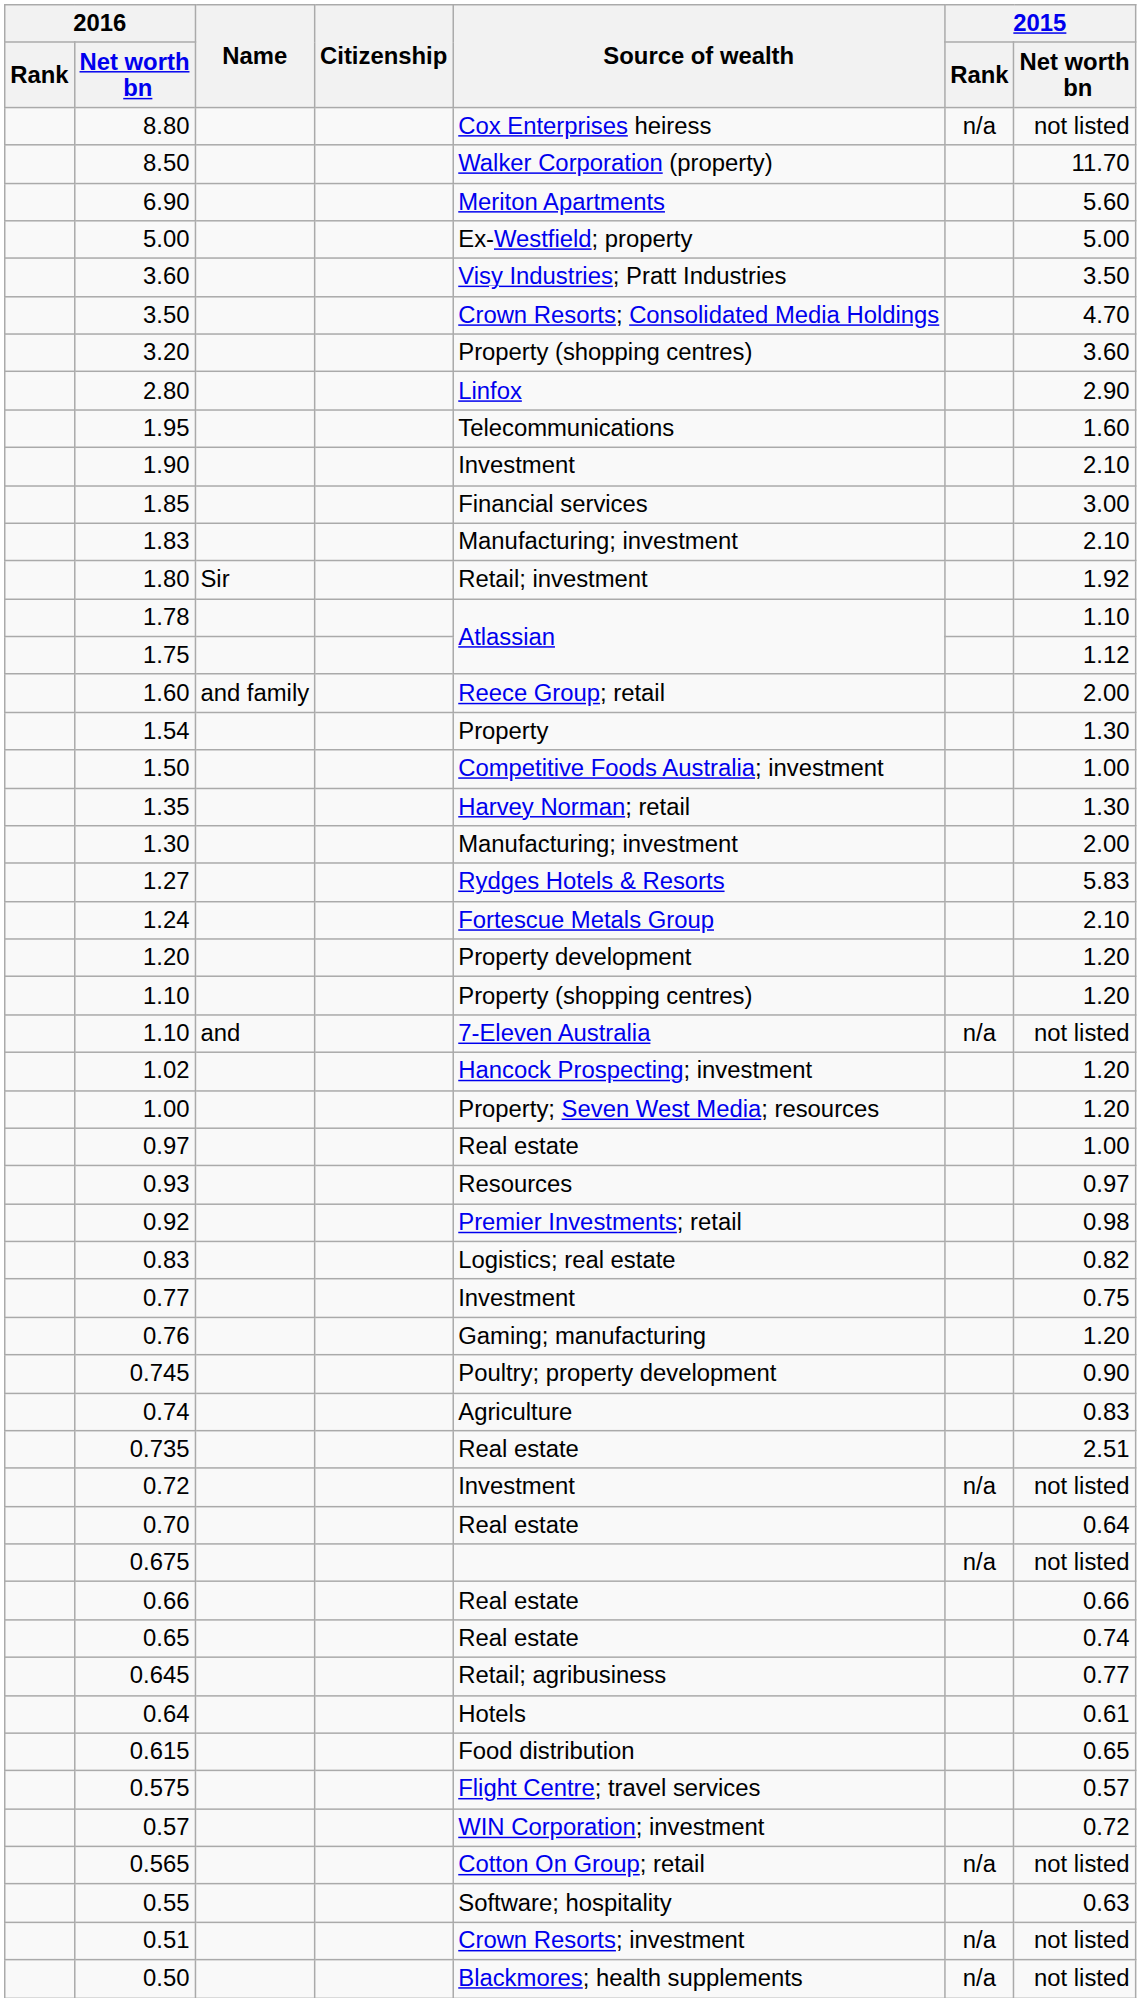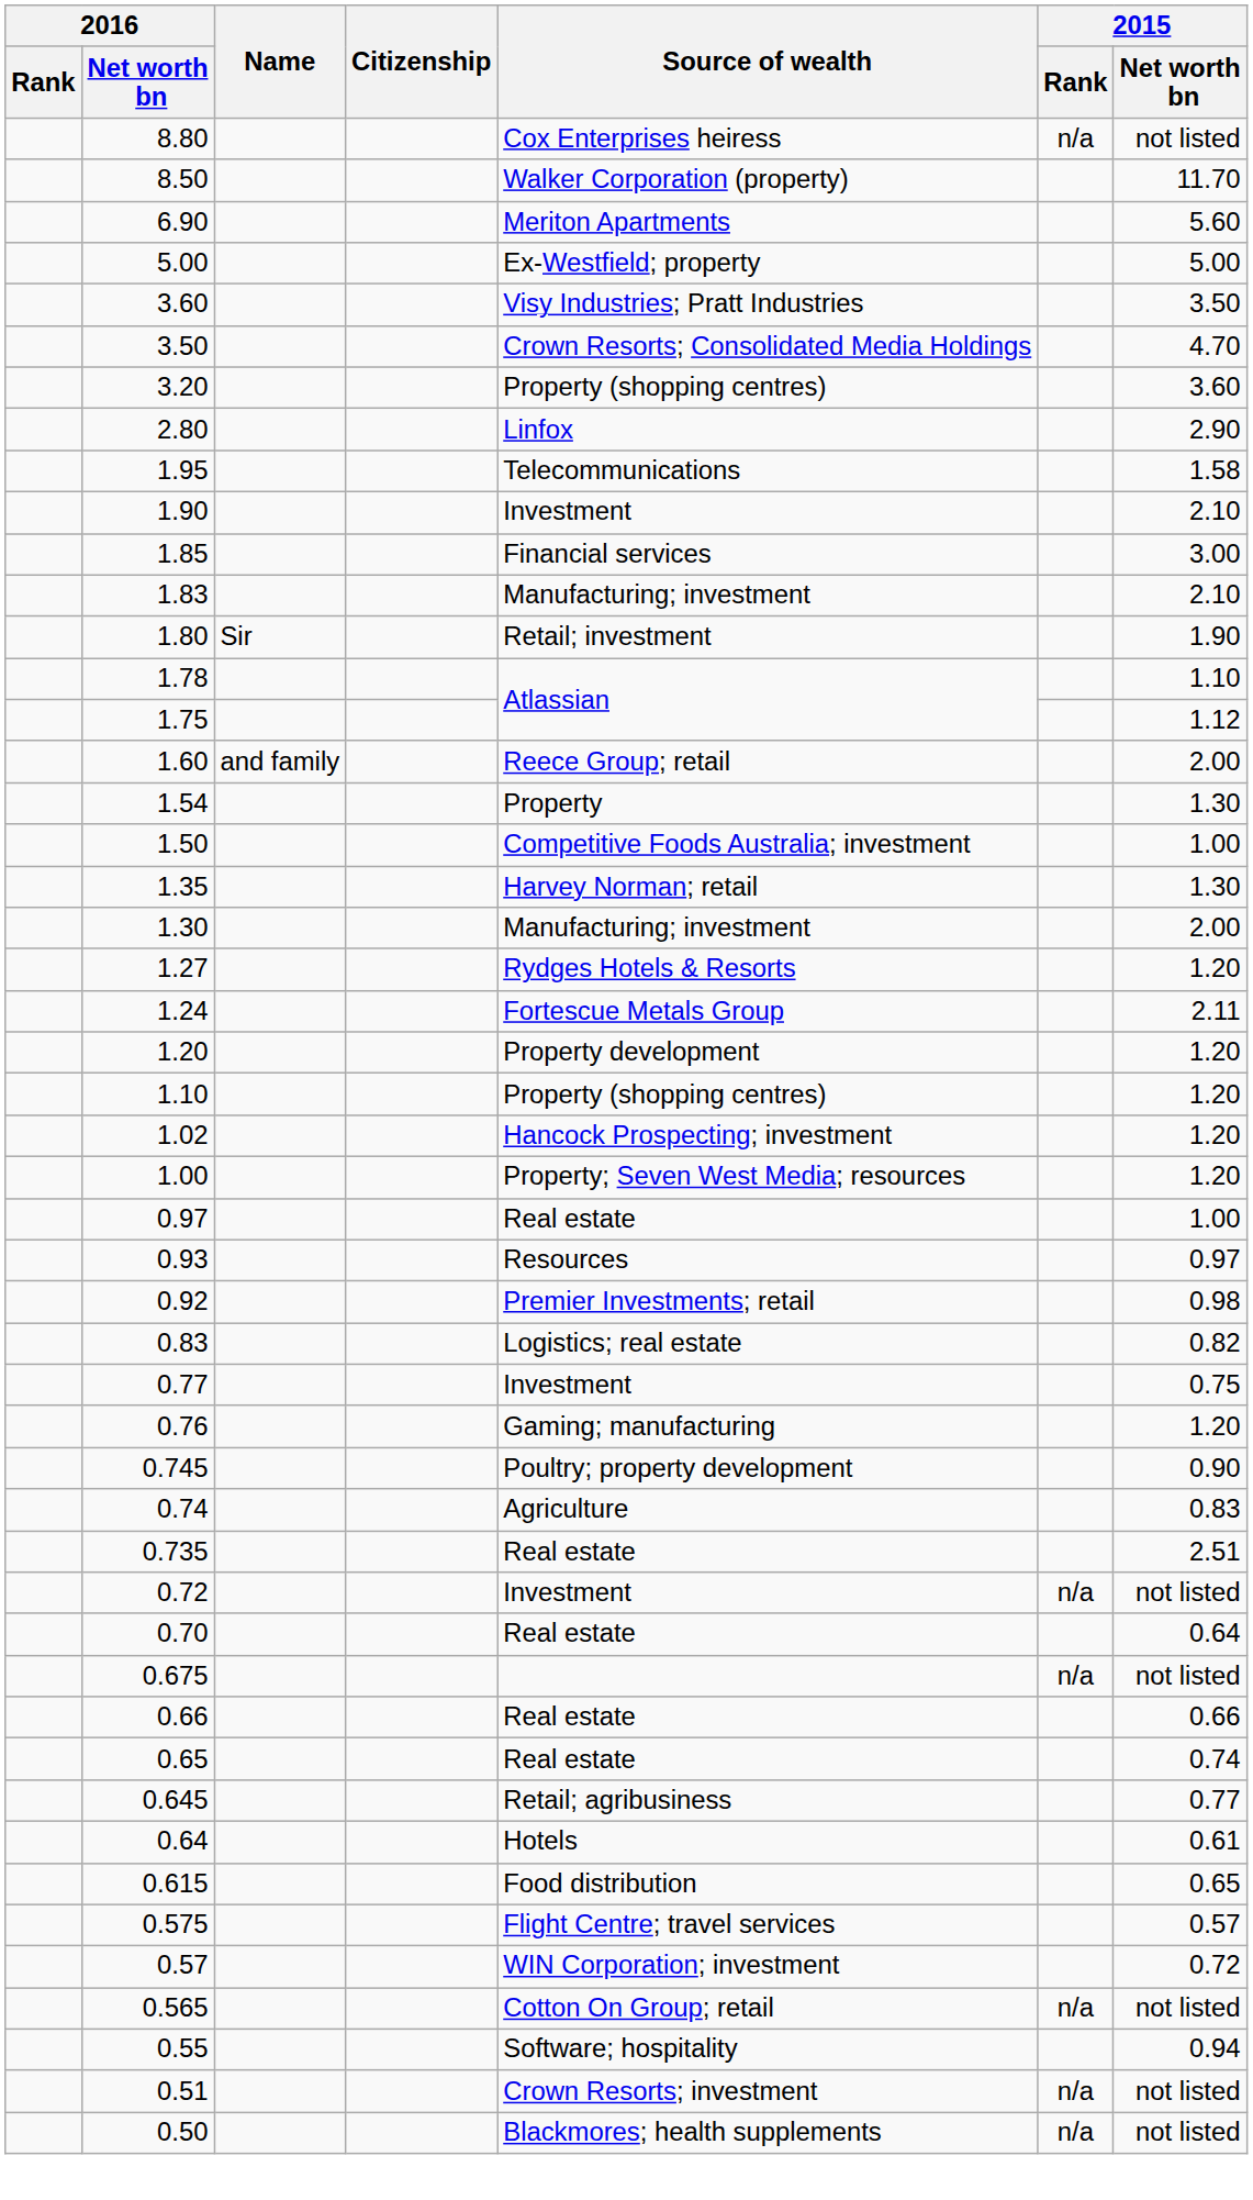1.95 | 2015 / Net worth bn: 1.60 -> 1.58
1.80 | 2015 / Net worth bn: 1.92 -> 1.90
1.27 | 2015 / Net worth bn: 5.83 -> 1.20
1.24 | 2015 / Net worth bn: 2.10 -> 2.11
- row: 1.10 | and | 7-Eleven Australia | n/a | not listed
0.55 | 2015 / Net worth bn: 0.63 -> 0.94
